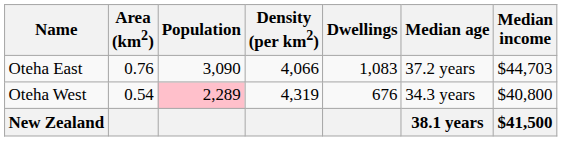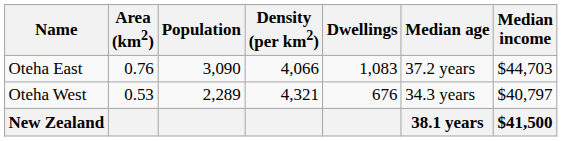Oteha West | Area (km2): 0.54 -> 0.53
Oteha West | Population: pink background -> no background
Oteha West | Density (per km2): 4,319 -> 4,321
Oteha West | Median income: $40,800 -> $40,797
